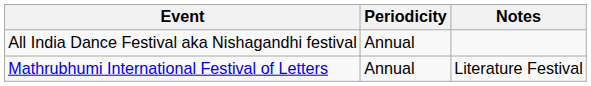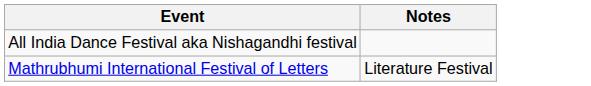- column: Periodicity | Annual | Annual
